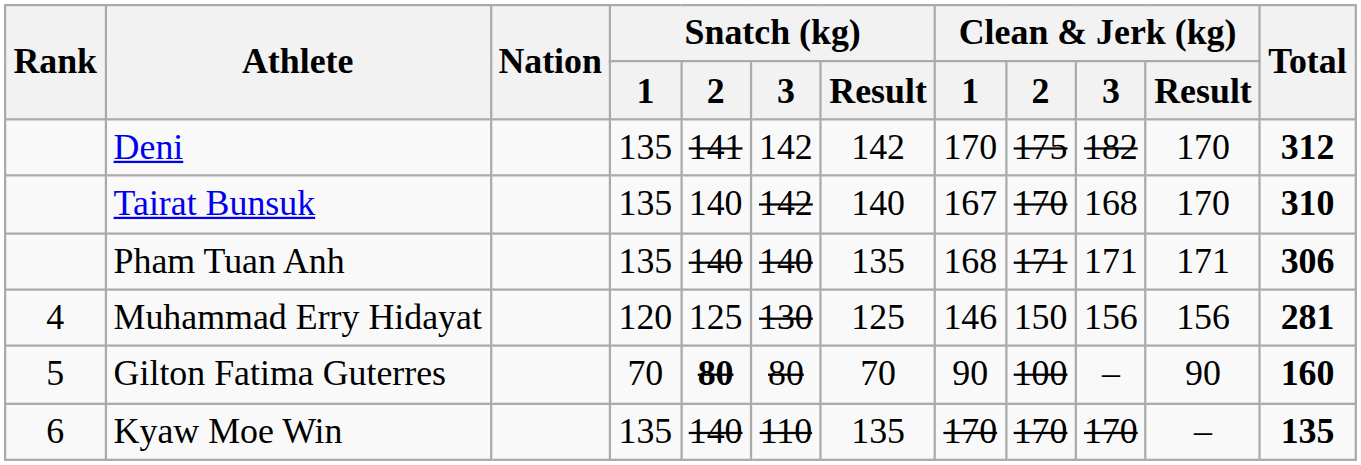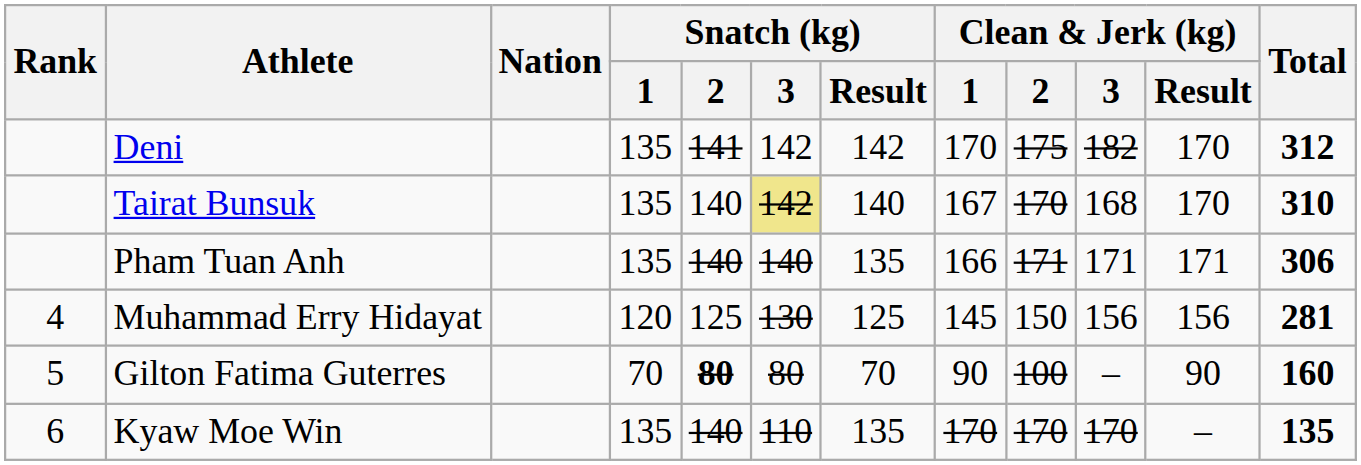Tairat Bunsuk | Snatch (kg) / 3: no background -> khaki background
Pham Tuan Anh | Clean & Jerk (kg) / 1: 168 -> 166
Muhammad Erry Hidayat | Clean & Jerk (kg) / 1: 146 -> 145
